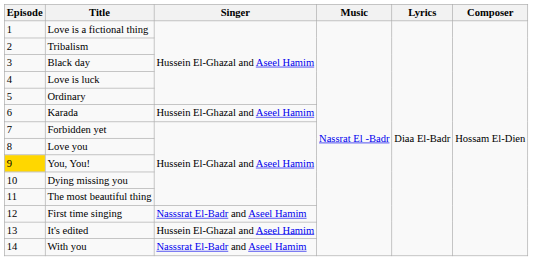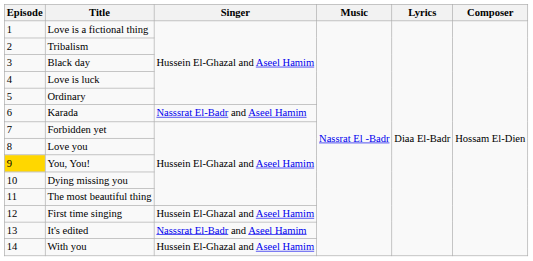Karada | Singer: Hussein El-Ghazal and Aseel Hamim -> Nasssrat El-Badr and Aseel Hamim
First time singing | Singer: Nasssrat El-Badr and Aseel Hamim -> Hussein El-Ghazal and Aseel Hamim
It's edited | Singer: Hussein El-Ghazal and Aseel Hamim -> Nasssrat El-Badr and Aseel Hamim
With you | Singer: Nasssrat El-Badr and Aseel Hamim -> Hussein El-Ghazal and Aseel Hamim
